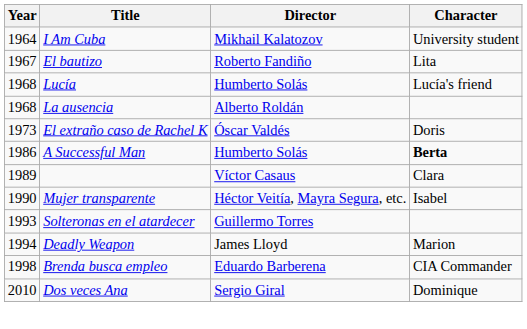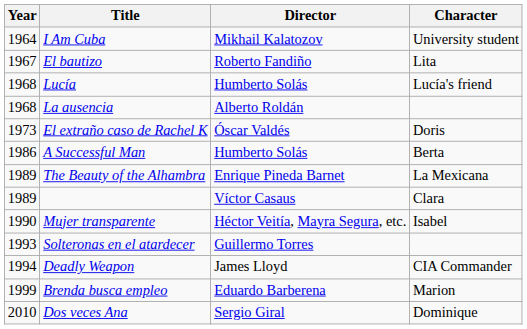A Successful Man | Character: bold -> normal
+ row: 1989 | The Beauty of the Alhambra | Enrique Pineda Barnet | La Mexicana
Deadly Weapon | Character: Marion -> CIA Commander
Brenda busca empleo | Year: 1998 -> 1999
Brenda busca empleo | Character: CIA Commander -> Marion
